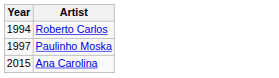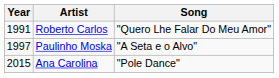+ column: Song | "Quero Lhe Falar Do Meu Amor" | "A Seta e o Alvo" | "Pole Dance"
Roberto Carlos | Year: 1994 -> 1991
